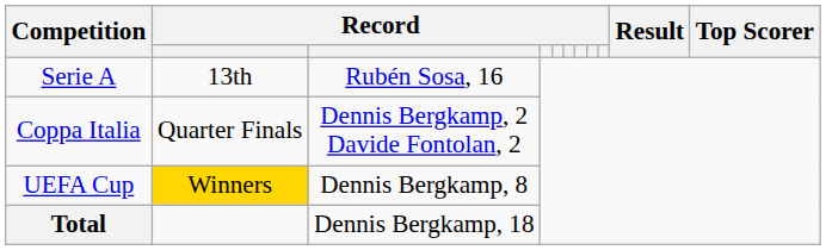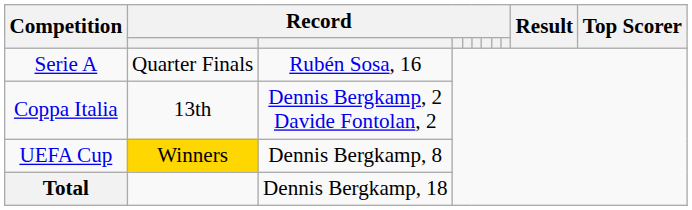Serie A | column 2: 13th -> Quarter Finals
Coppa Italia | column 2: Quarter Finals -> 13th
